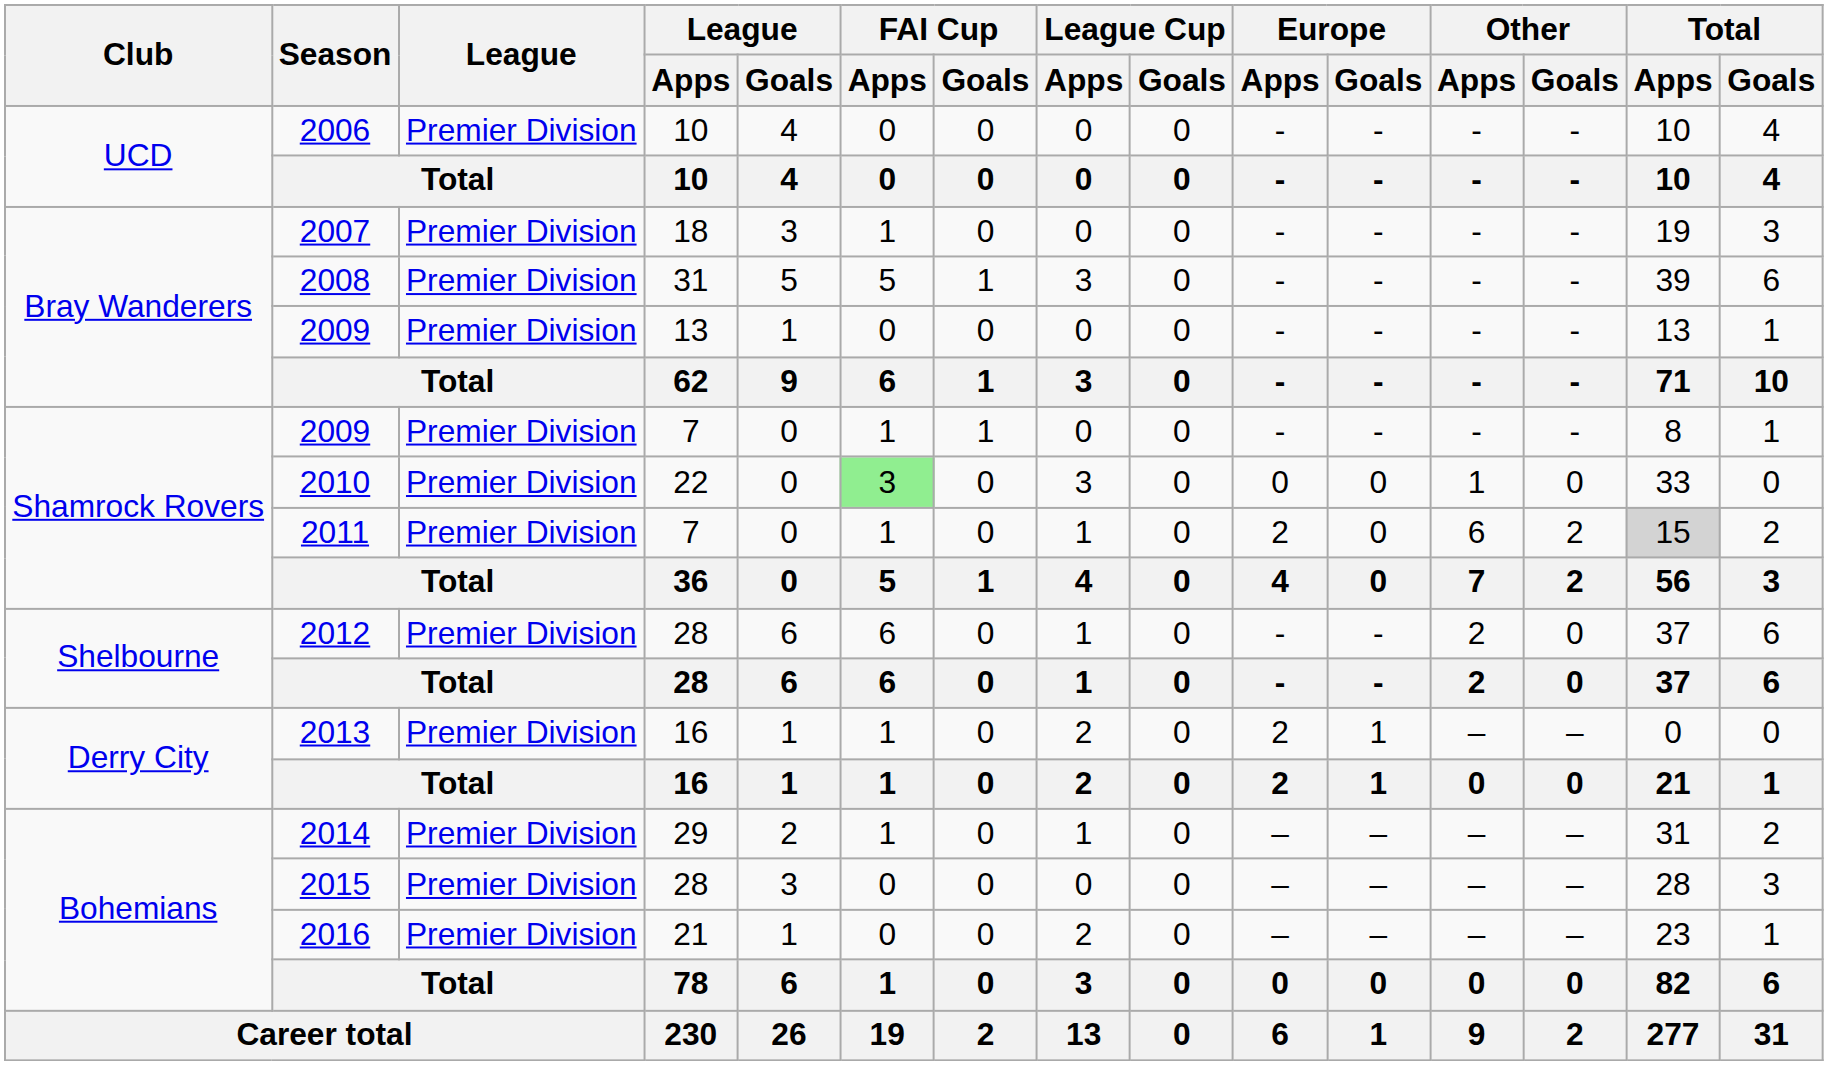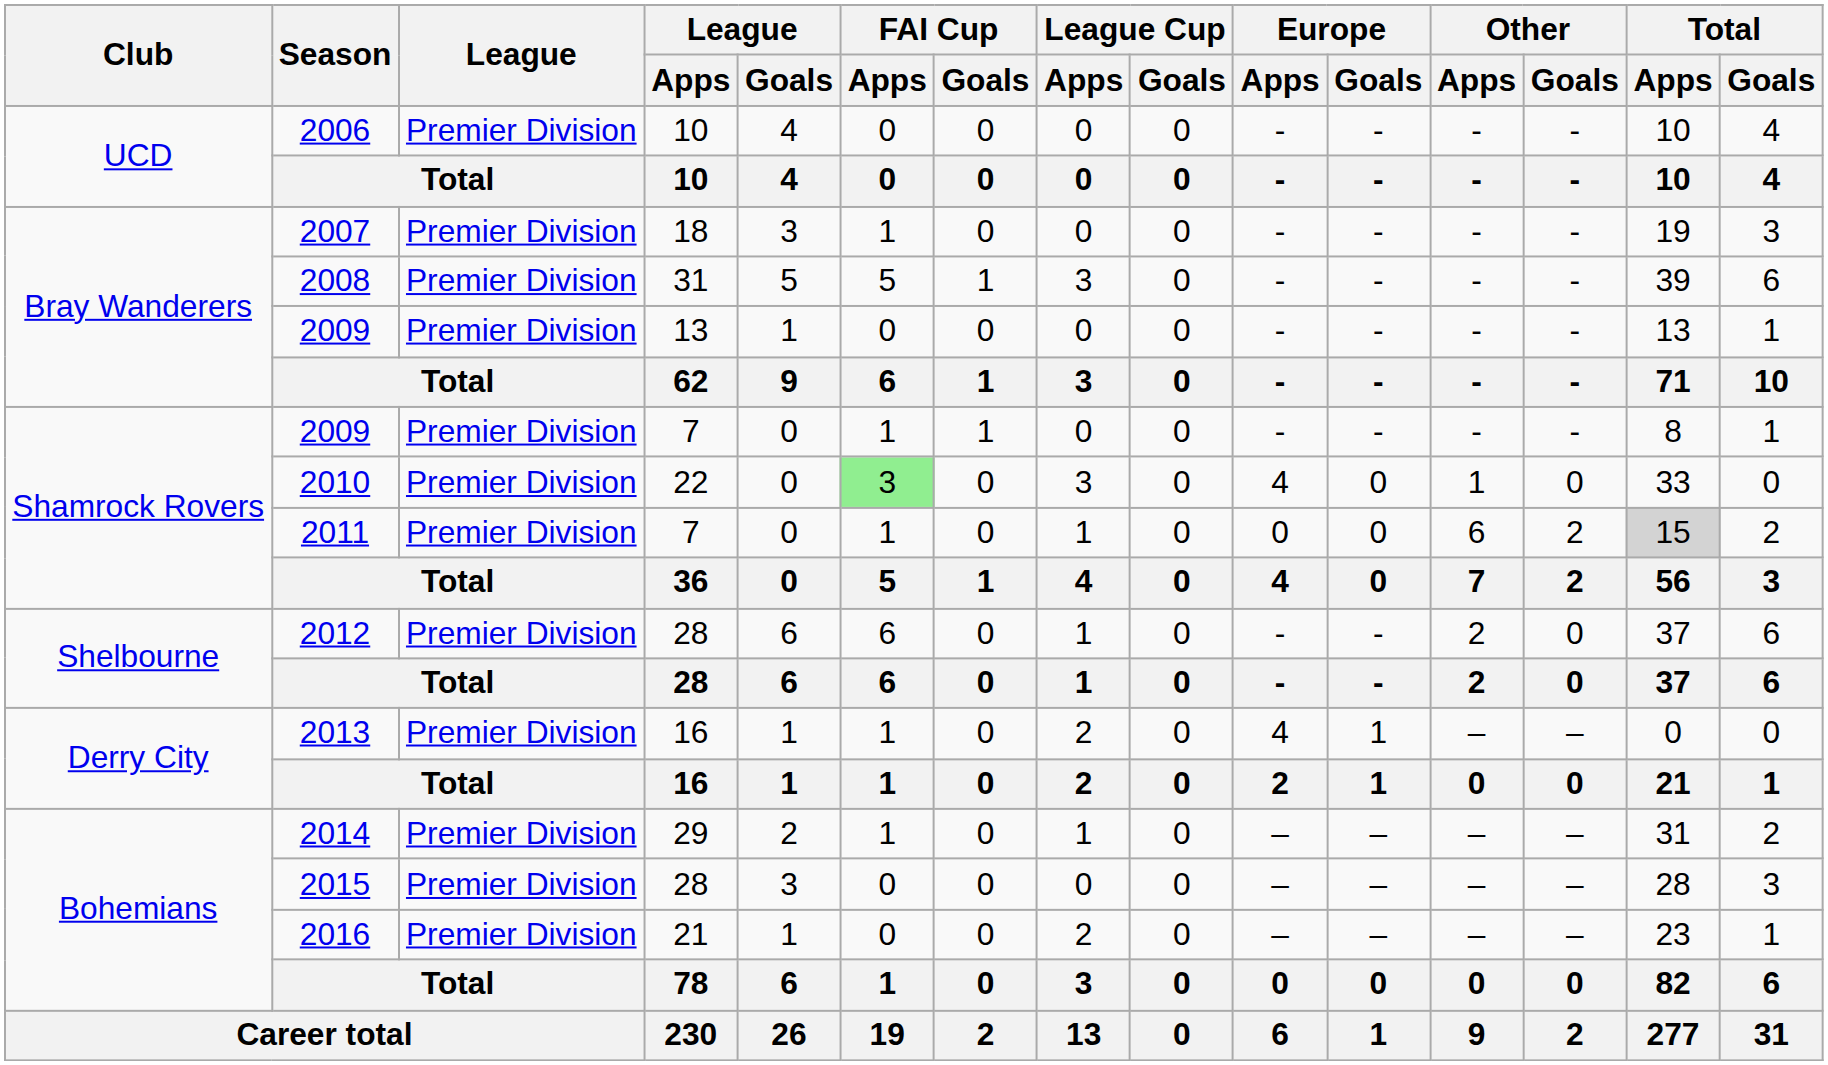2010 | Europe / Apps: 0 -> 4
2011 | Europe / Apps: 2 -> 0
2013 | Europe / Apps: 2 -> 4
